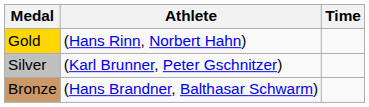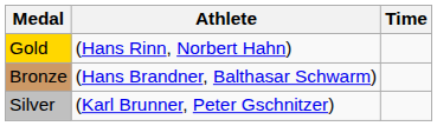rows swapped: Silver <-> Bronze
